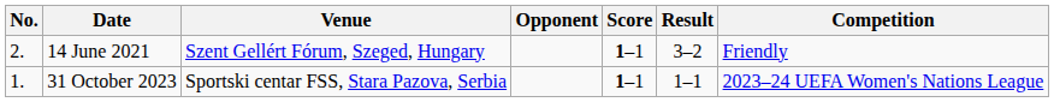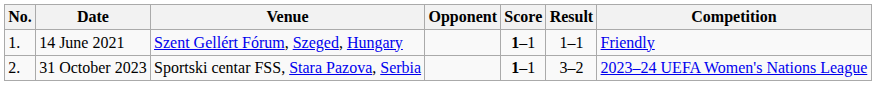14 June 2021 | No.: 2. -> 1.
14 June 2021 | Result: 3–2 -> 1–1
31 October 2023 | No.: 1. -> 2.
31 October 2023 | Result: 1–1 -> 3–2
